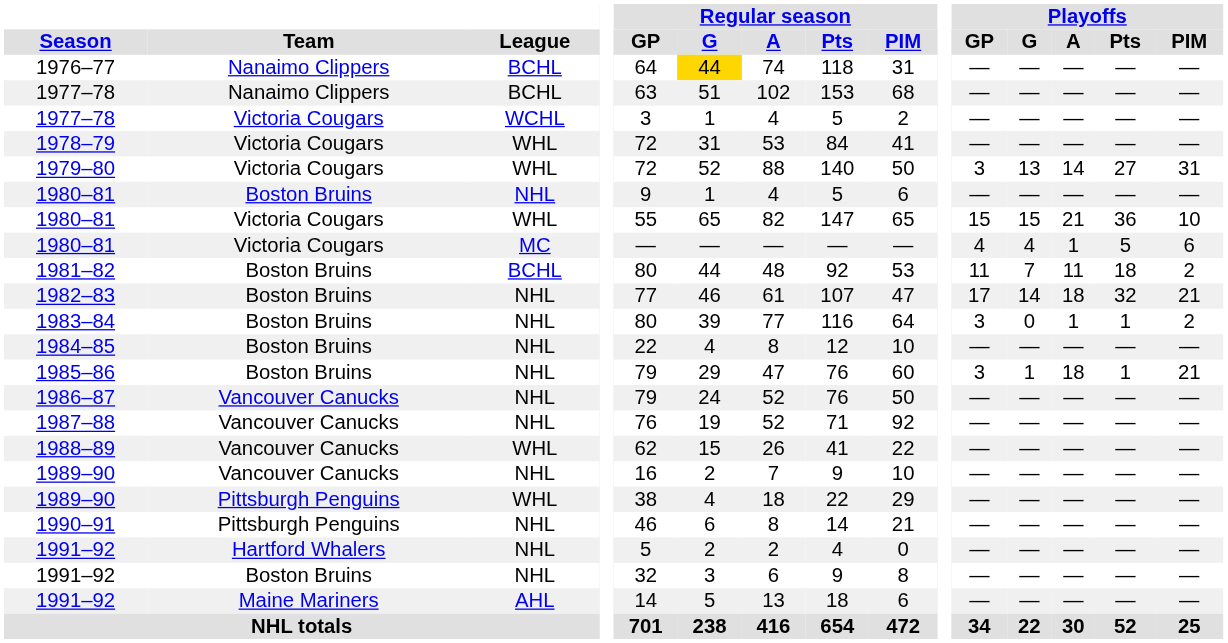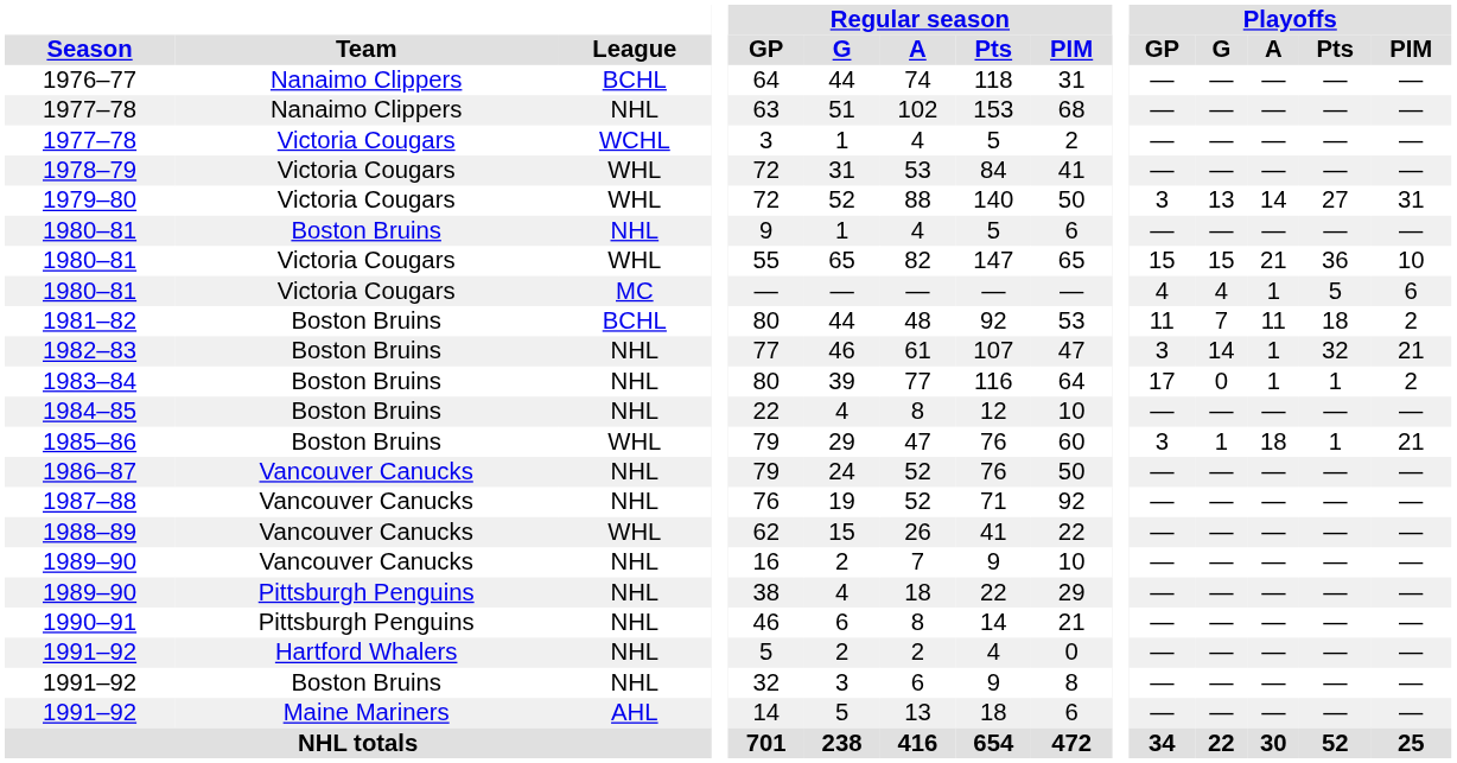1976–77 | Regular season / G: gold background -> no background
1977–78 / Nanaimo Clippers | League: BCHL -> NHL
1982–83 | Playoffs / GP: 17 -> 3
1982–83 | Playoffs / A: 18 -> 1
1983–84 | Playoffs / GP: 3 -> 17
1985–86 | League: NHL -> WHL
1989–90 / Pittsburgh Penguins | League: WHL -> NHL
